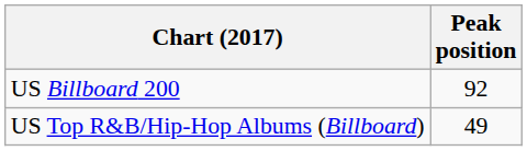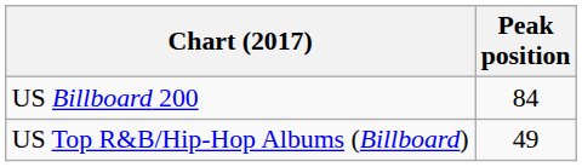US Billboard 200 | Peak position: 92 -> 84
